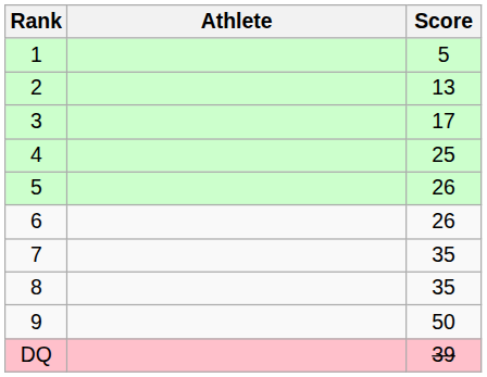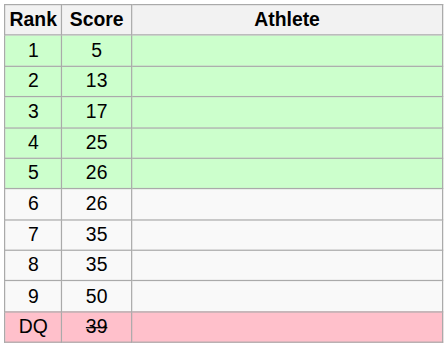columns swapped: Athlete <-> Score
